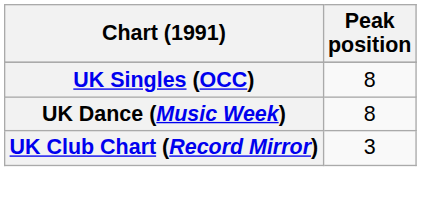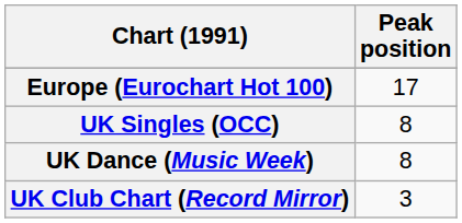+ row: Europe (Eurochart Hot 100) | 17
